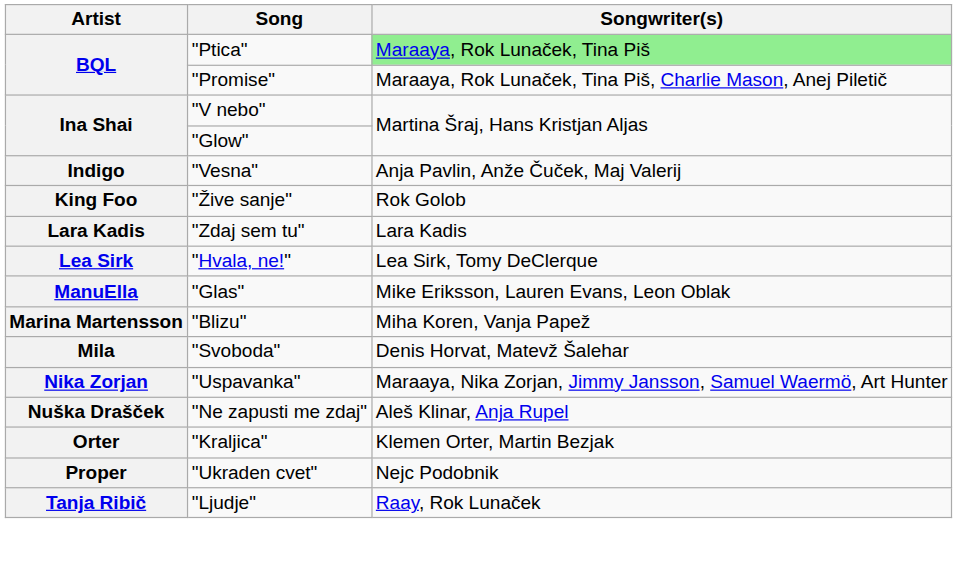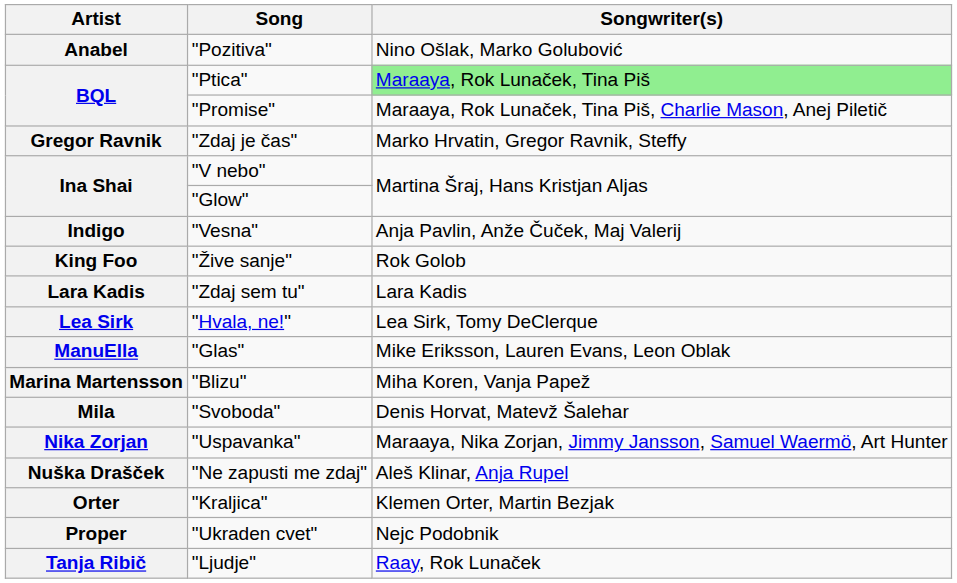+ row: Anabel | "Pozitiva" | Nino Ošlak, Marko Golubović
+ row: Gregor Ravnik | "Zdaj je čas" | Marko Hrvatin, Gregor Ravnik, Steffy
